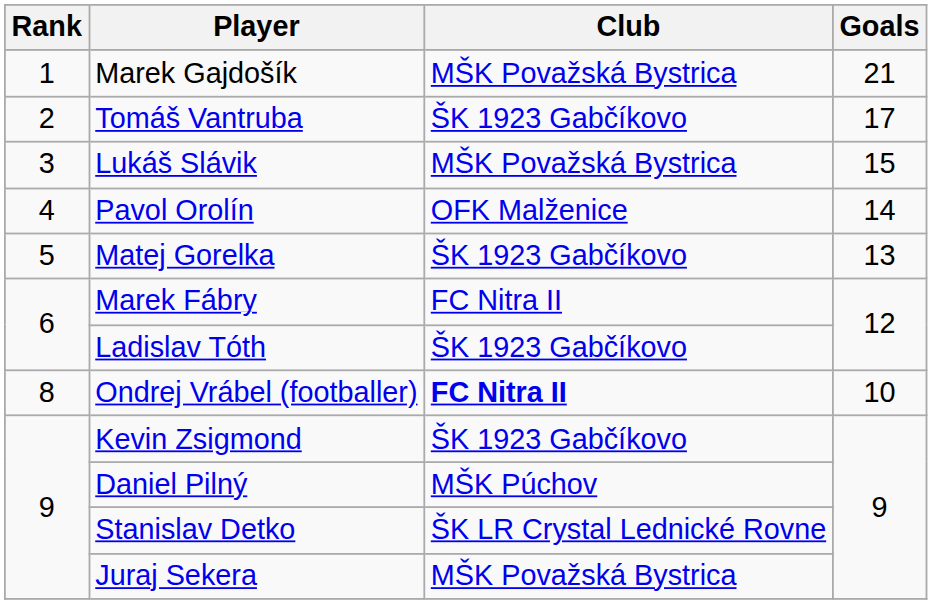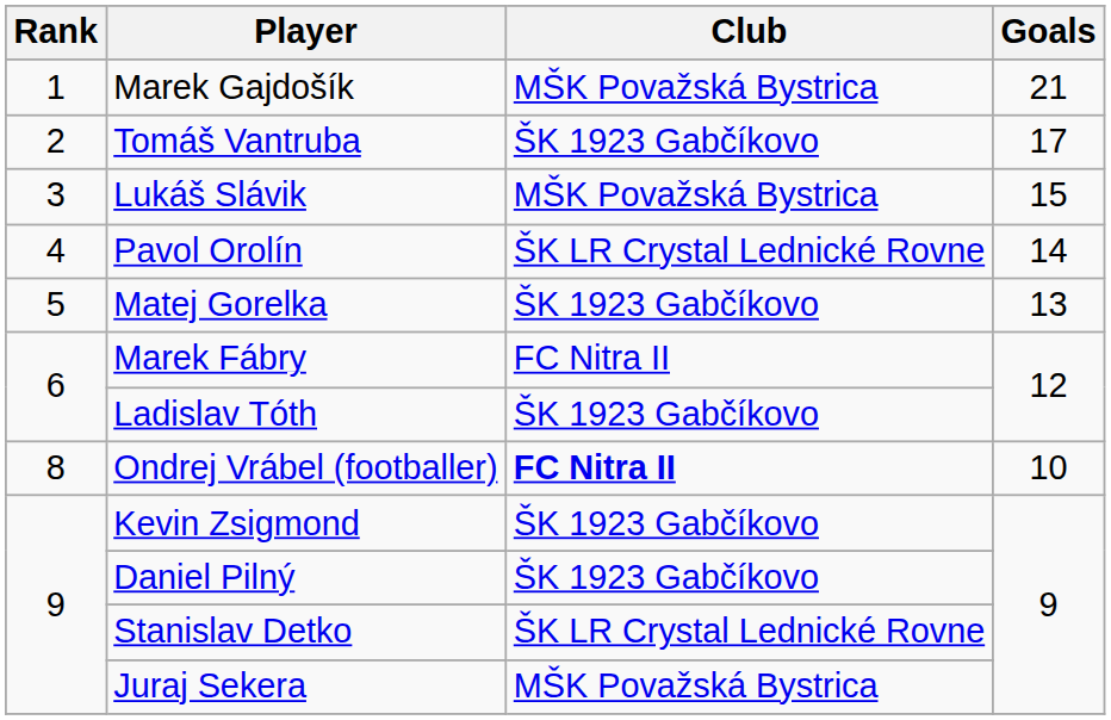Pavol Orolín | Club: OFK Malženice -> ŠK LR Crystal Lednické Rovne
Daniel Pilný | Club: MŠK Púchov -> ŠK 1923 Gabčíkovo
